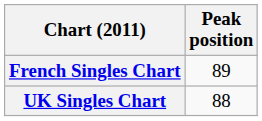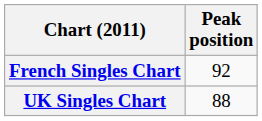French Singles Chart | Peak position: 89 -> 92
